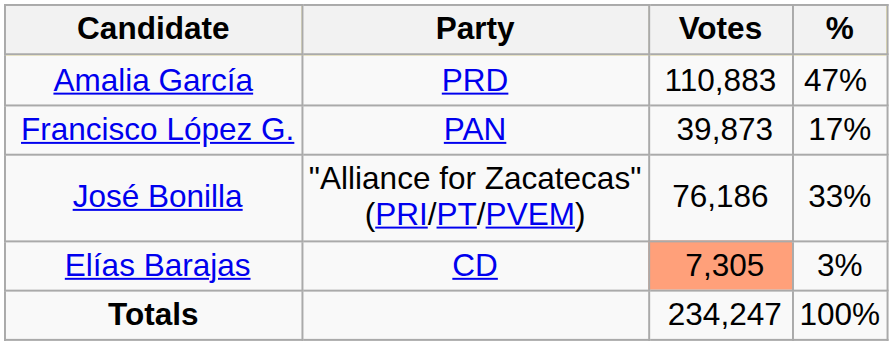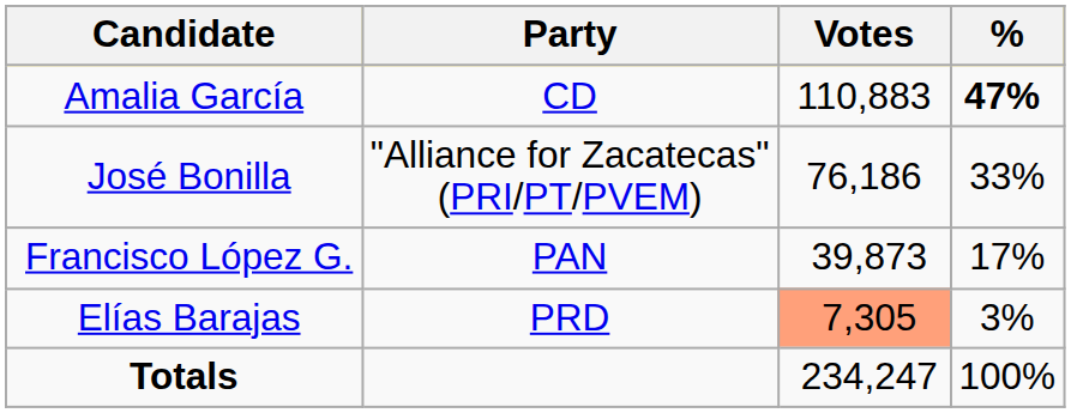Amalia García | Party: PRD -> CD
Amalia García | %: normal -> bold
rows swapped: José Bonilla <-> Francisco López G.
Elías Barajas | Party: CD -> PRD
